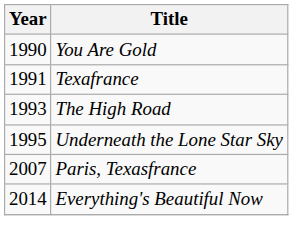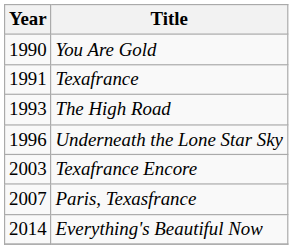Underneath the Lone Star Sky | Year: 1995 -> 1996
+ row: 2003 | Texafrance Encore
